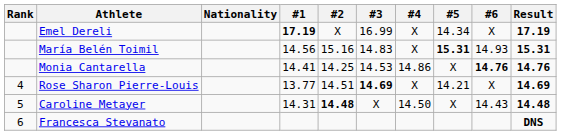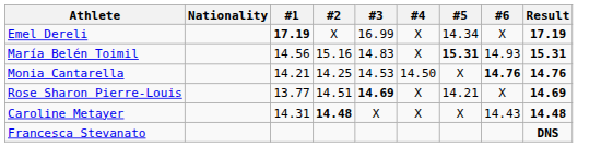- column: Rank | 4 | 5 | 6
Monia Cantarella | #1: 14.41 -> 14.21
Monia Cantarella | #4: 14.86 -> 14.50
Caroline Metayer | #4: 14.50 -> X
